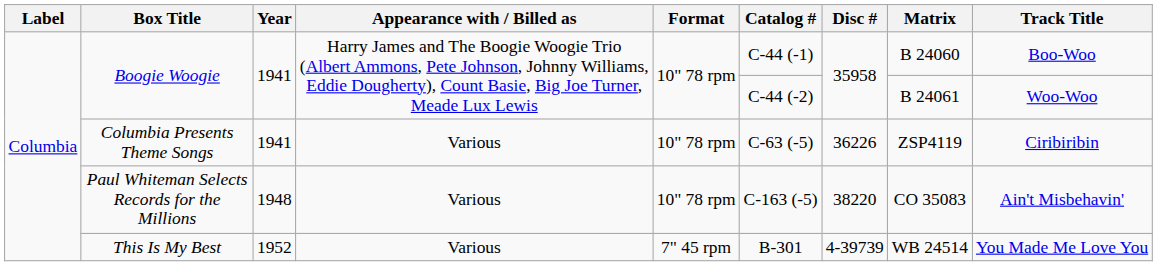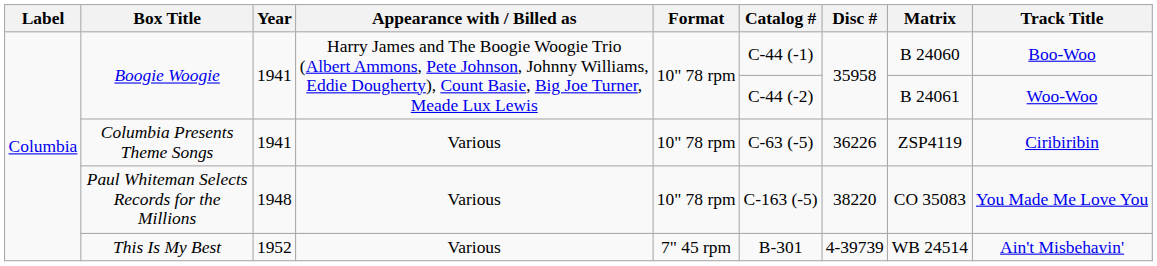Paul Whiteman Selects Records for the Millions | Track Title: Ain't Misbehavin' -> You Made Me Love You
This Is My Best | Track Title: You Made Me Love You -> Ain't Misbehavin'
